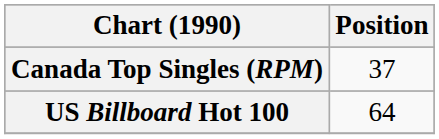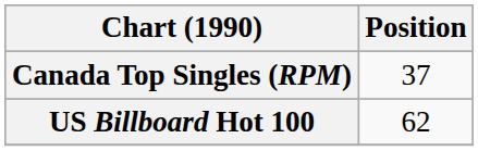US Billboard Hot 100 | Position: 64 -> 62
